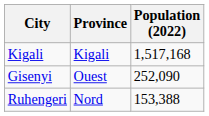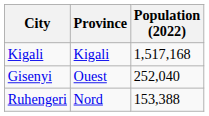Gisenyi | Population (2022): 252,090 -> 252,040
